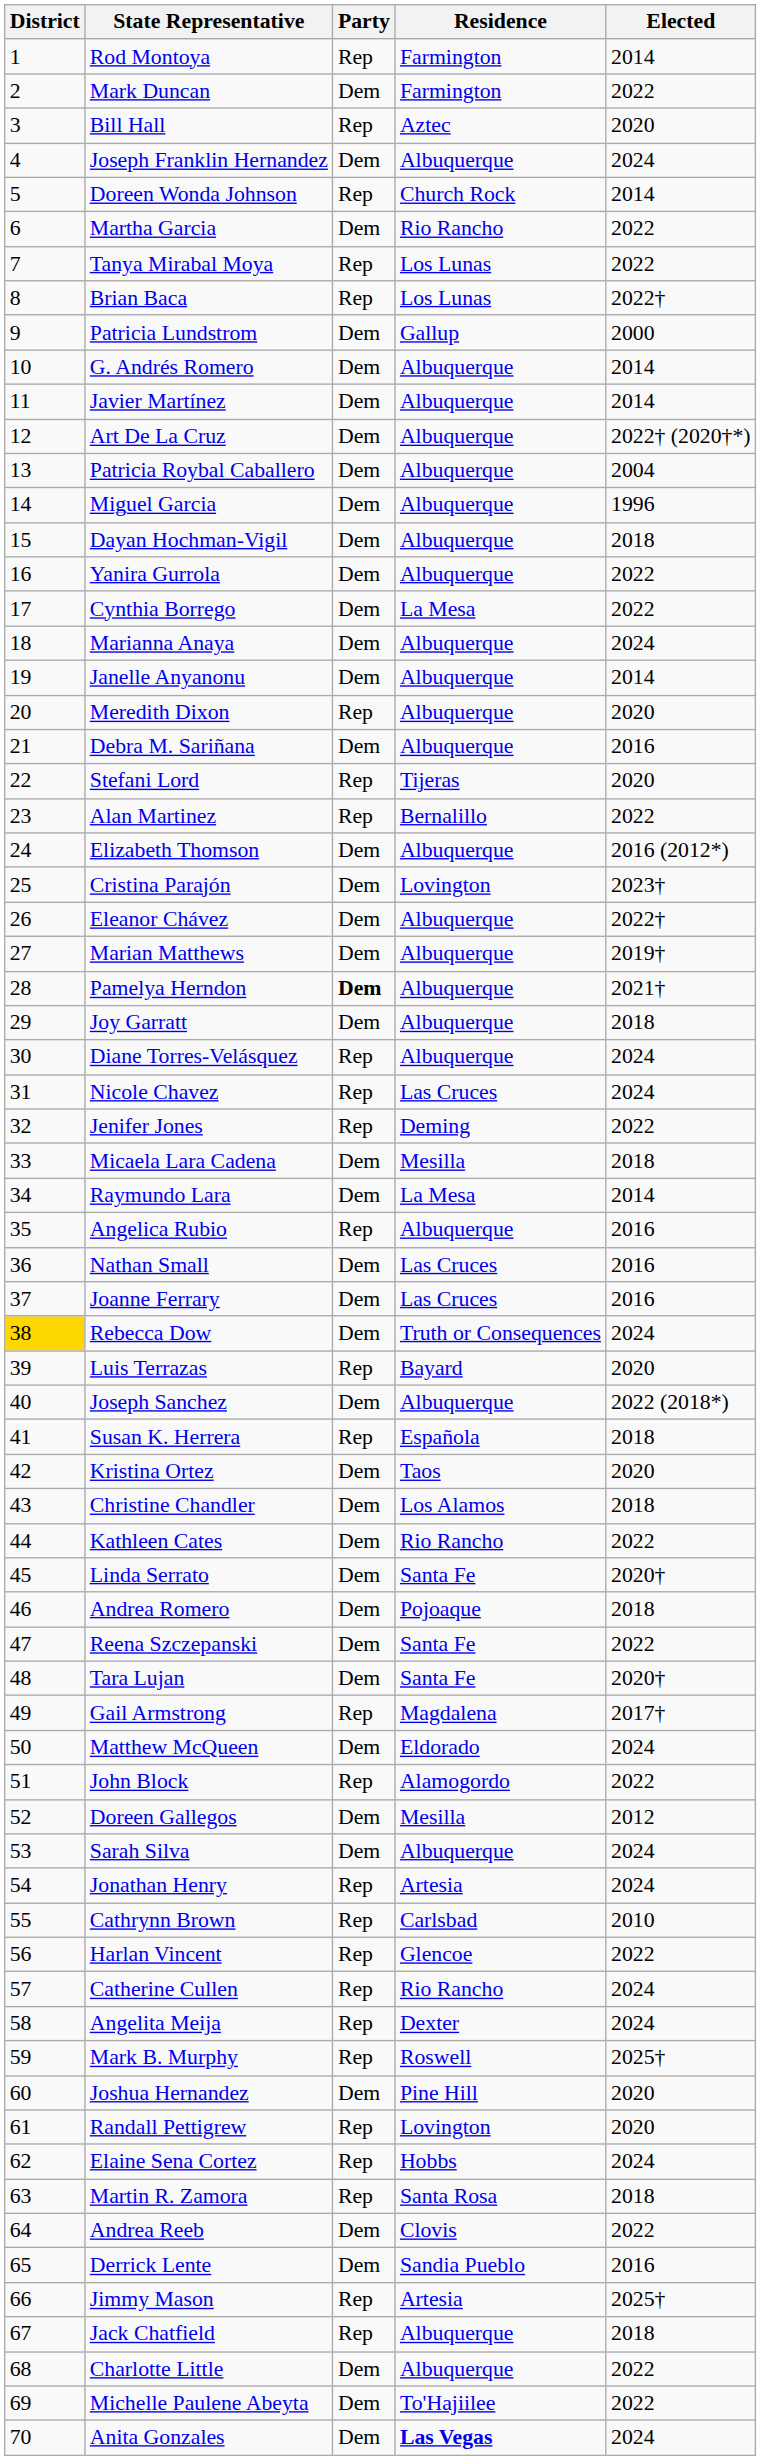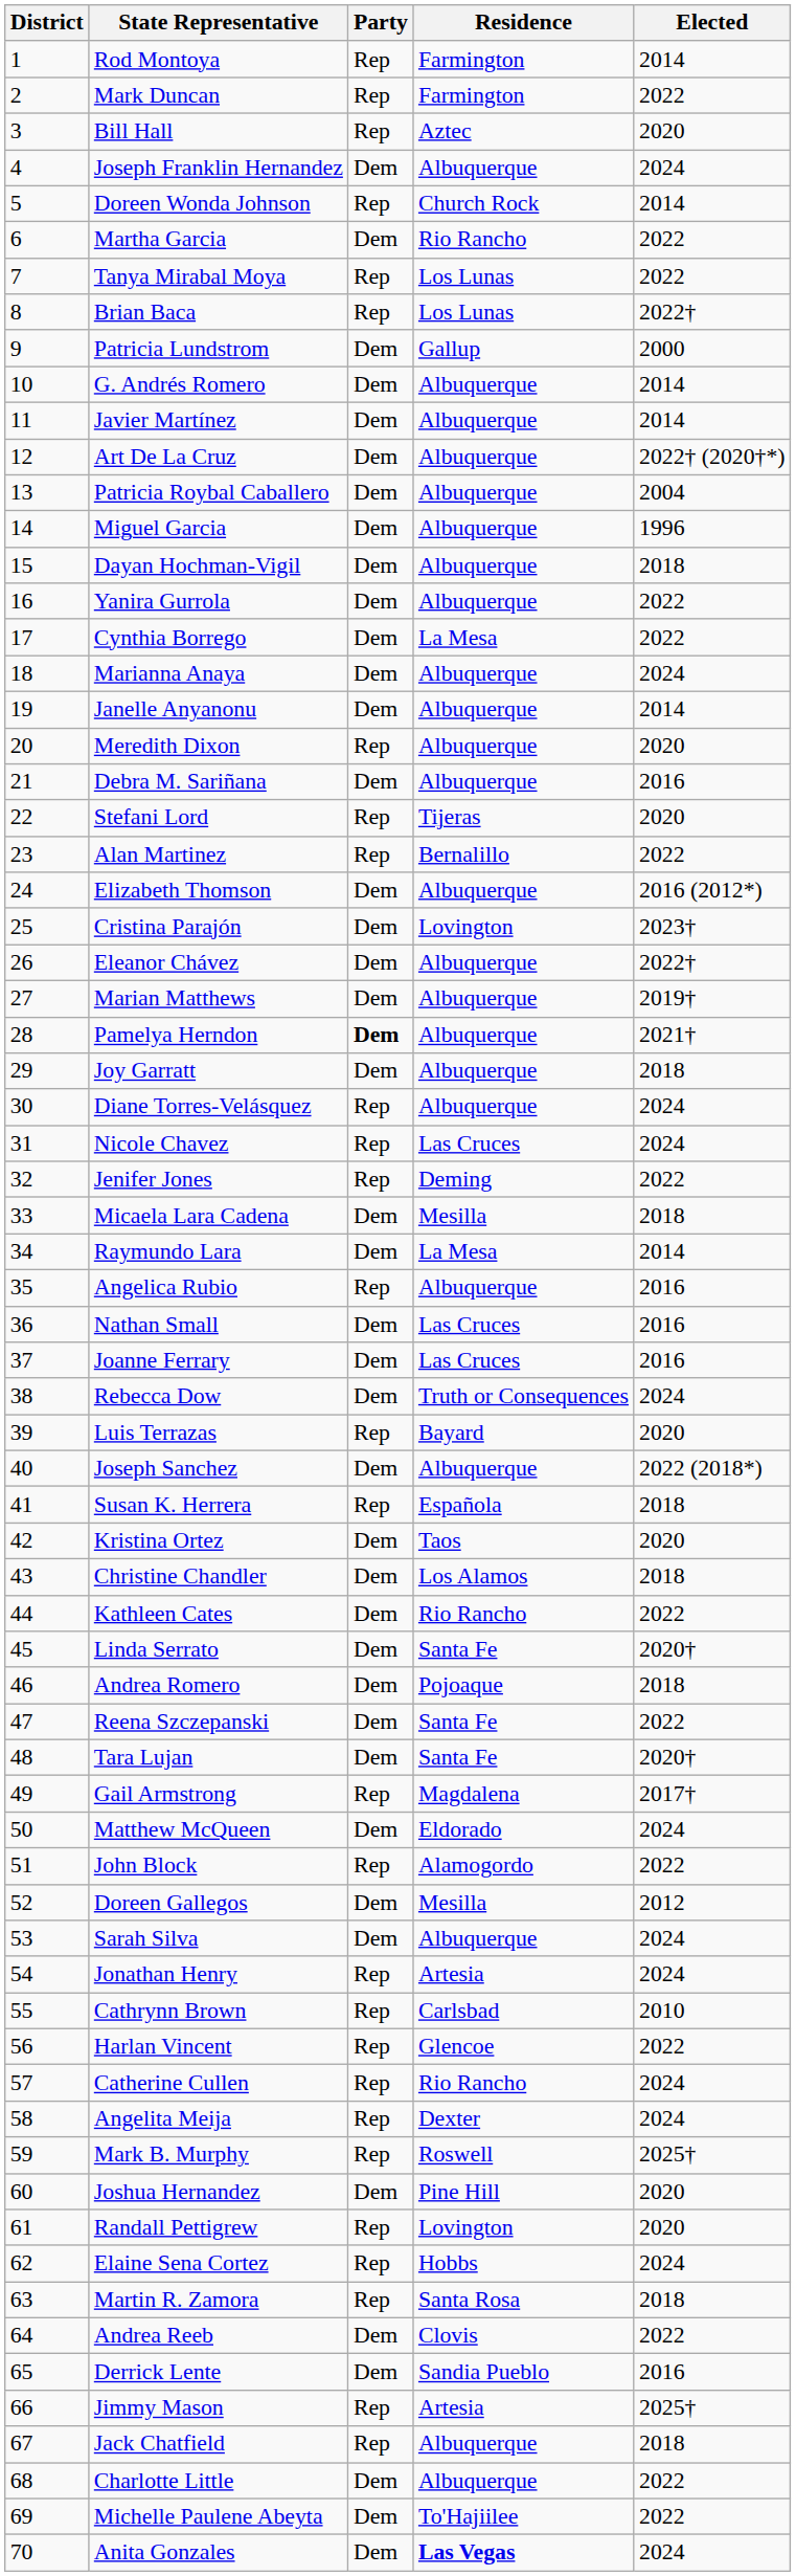Mark Duncan | Party: Dem -> Rep
Rebecca Dow | District: gold background -> no background
